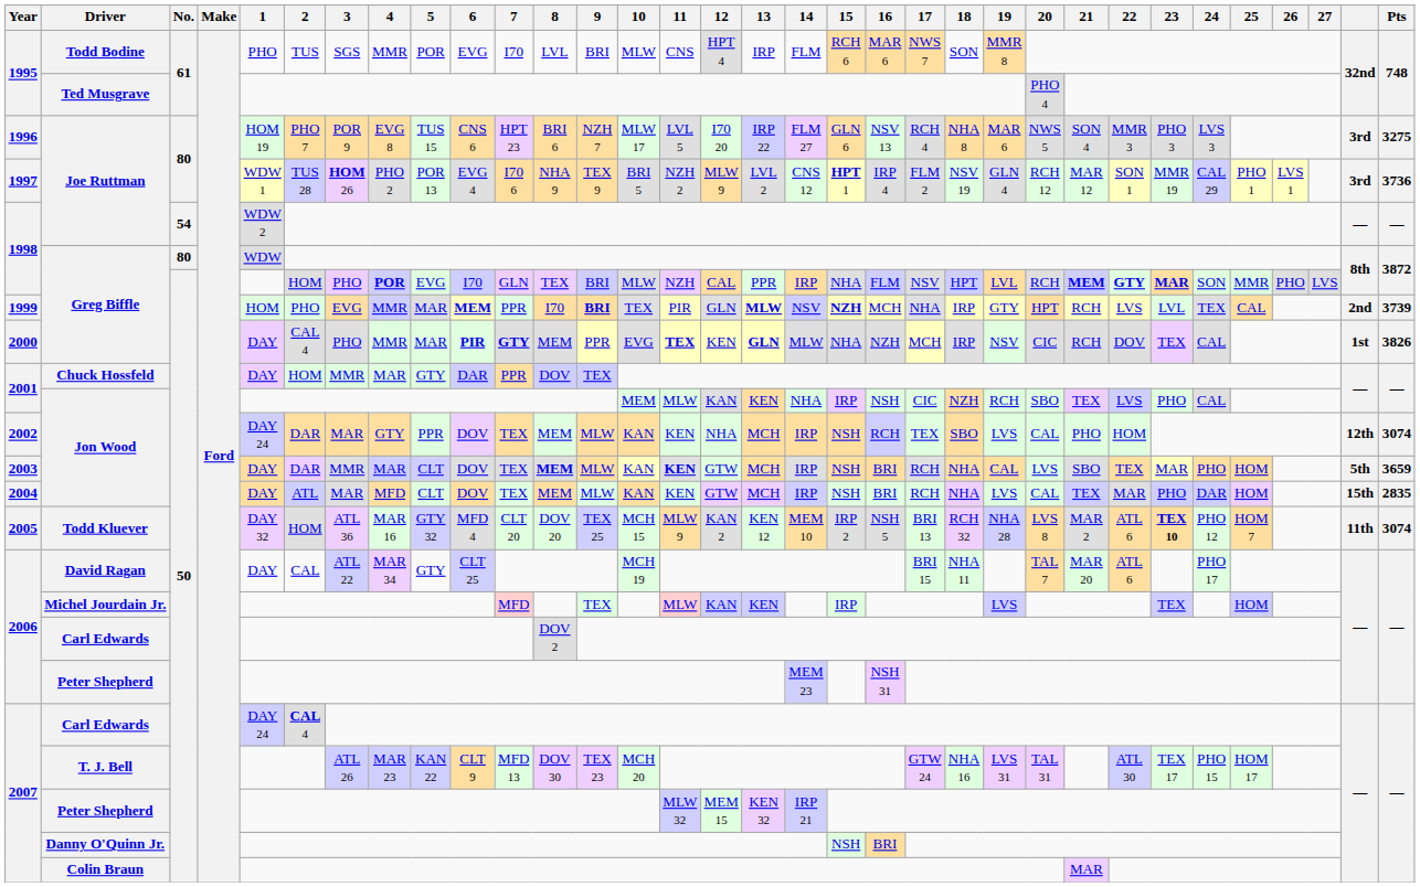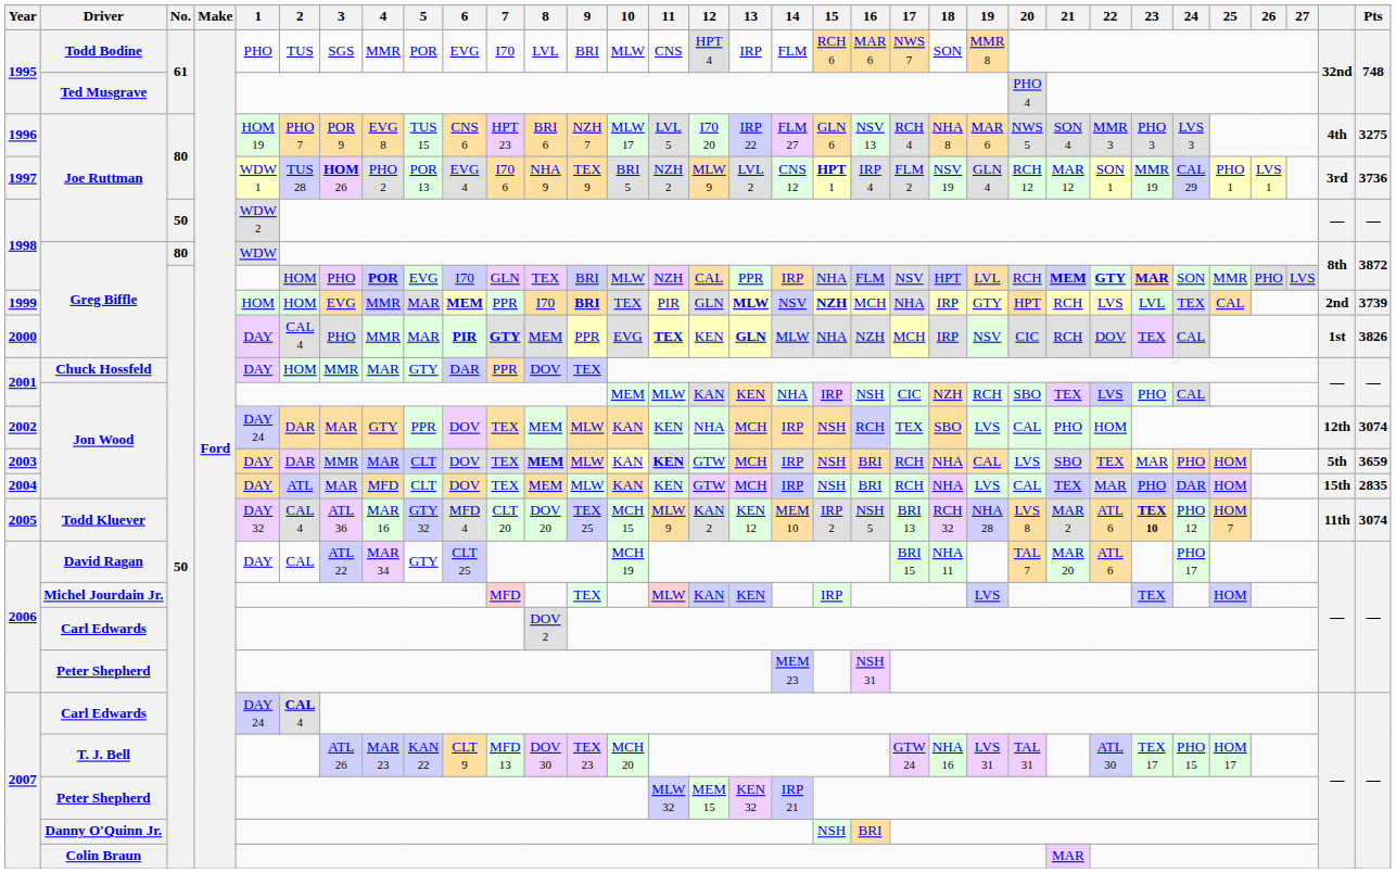1996 / Joe Ruttman | column 32: 3rd -> 4th
1998 / Joe Ruttman | No.: 54 -> 50
1999 / Greg Biffle | 2: PHO -> HOM
Todd Kluever | 2: HOM -> CAL 4
